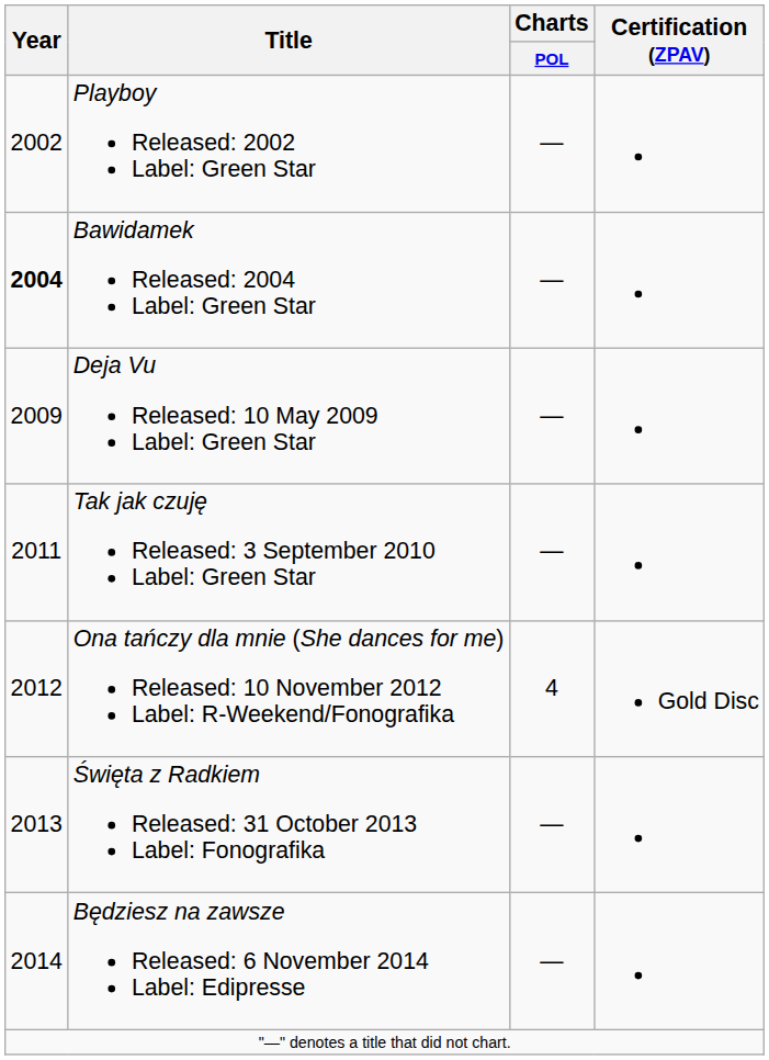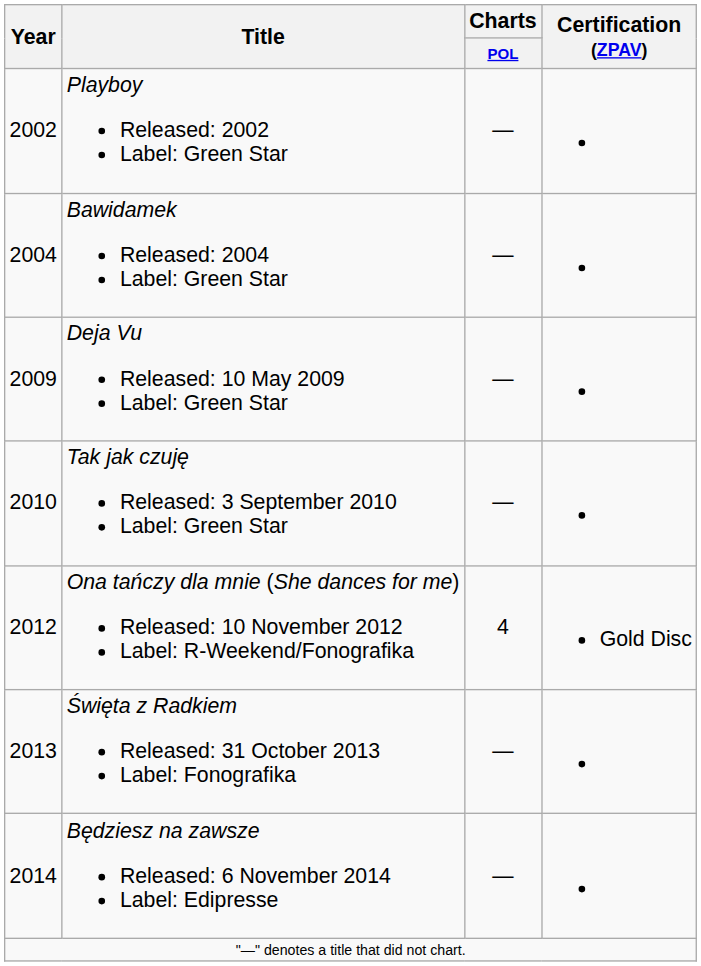Bawidamek Released: 2004 Label: Green Star | Year: bold -> normal
Tak jak czuję Released: 3 September 2010 Label: Green Star | Year: 2011 -> 2010
